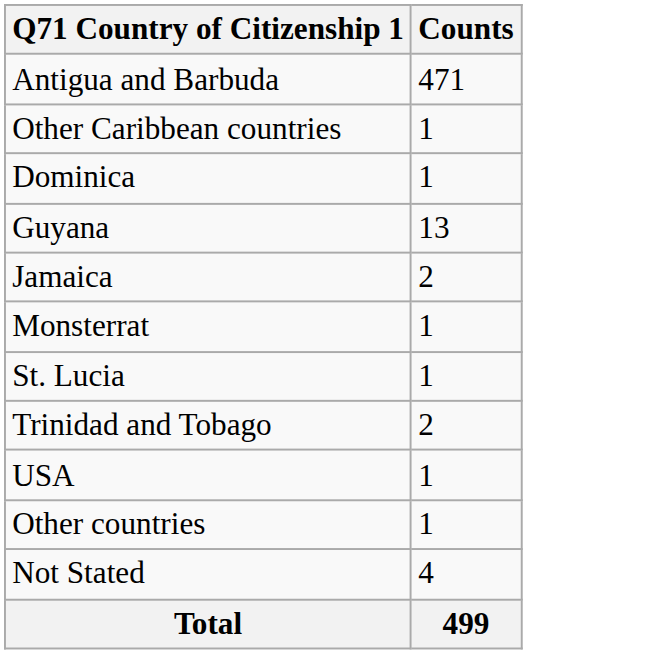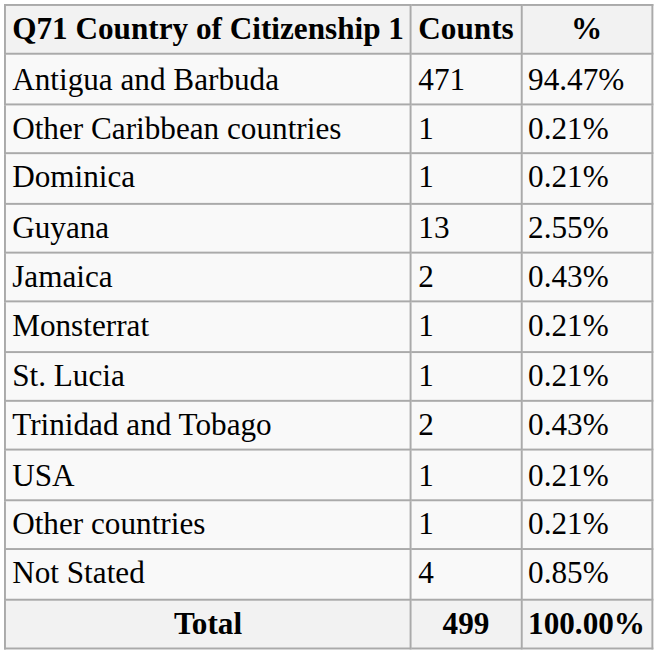+ column: % | 94.47% | 0.21% | 0.21% | 2.55% | 0.43% | 0.21% | 0.21% | 0.43% | 0.21% | 0.21% | 0.85% | 100.00%
